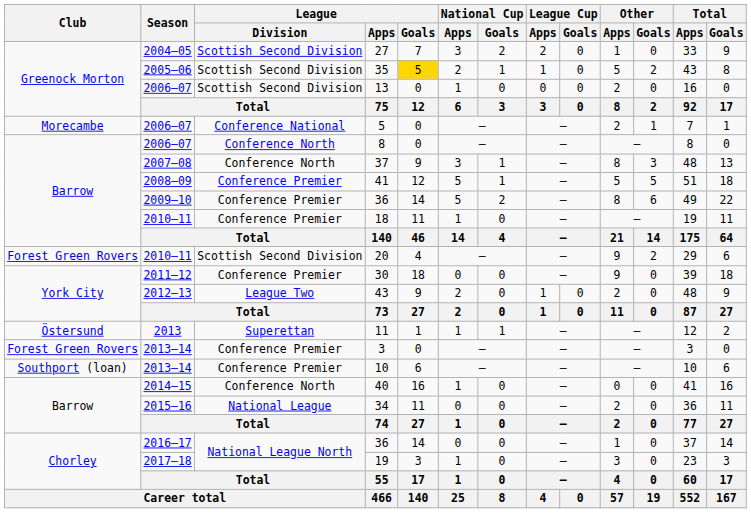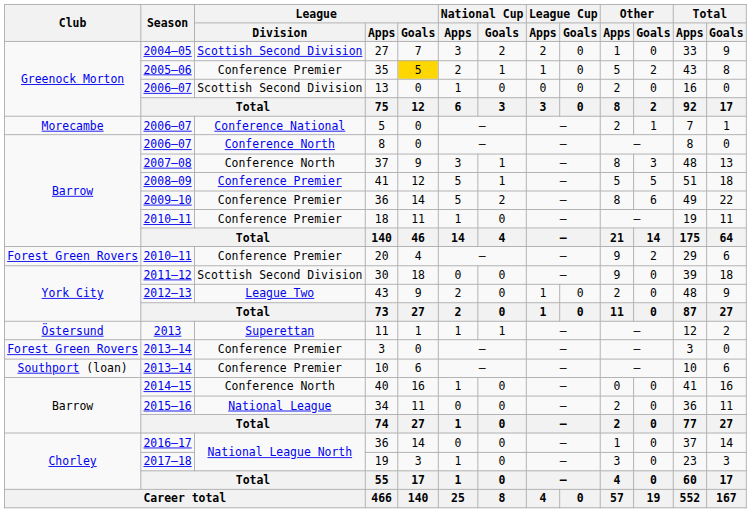35 | League / Division: Scottish Second Division -> Conference Premier
20 | League / Division: Scottish Second Division -> Conference Premier
30 | League / Division: Conference Premier -> Scottish Second Division
